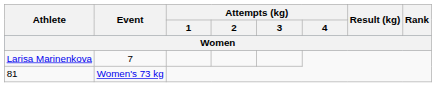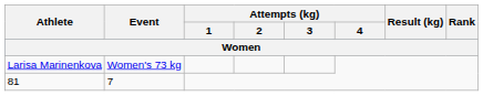Larisa Marinenkova | Event: 7 -> Women's 73 kg
81 | Event: Women's 73 kg -> 7
